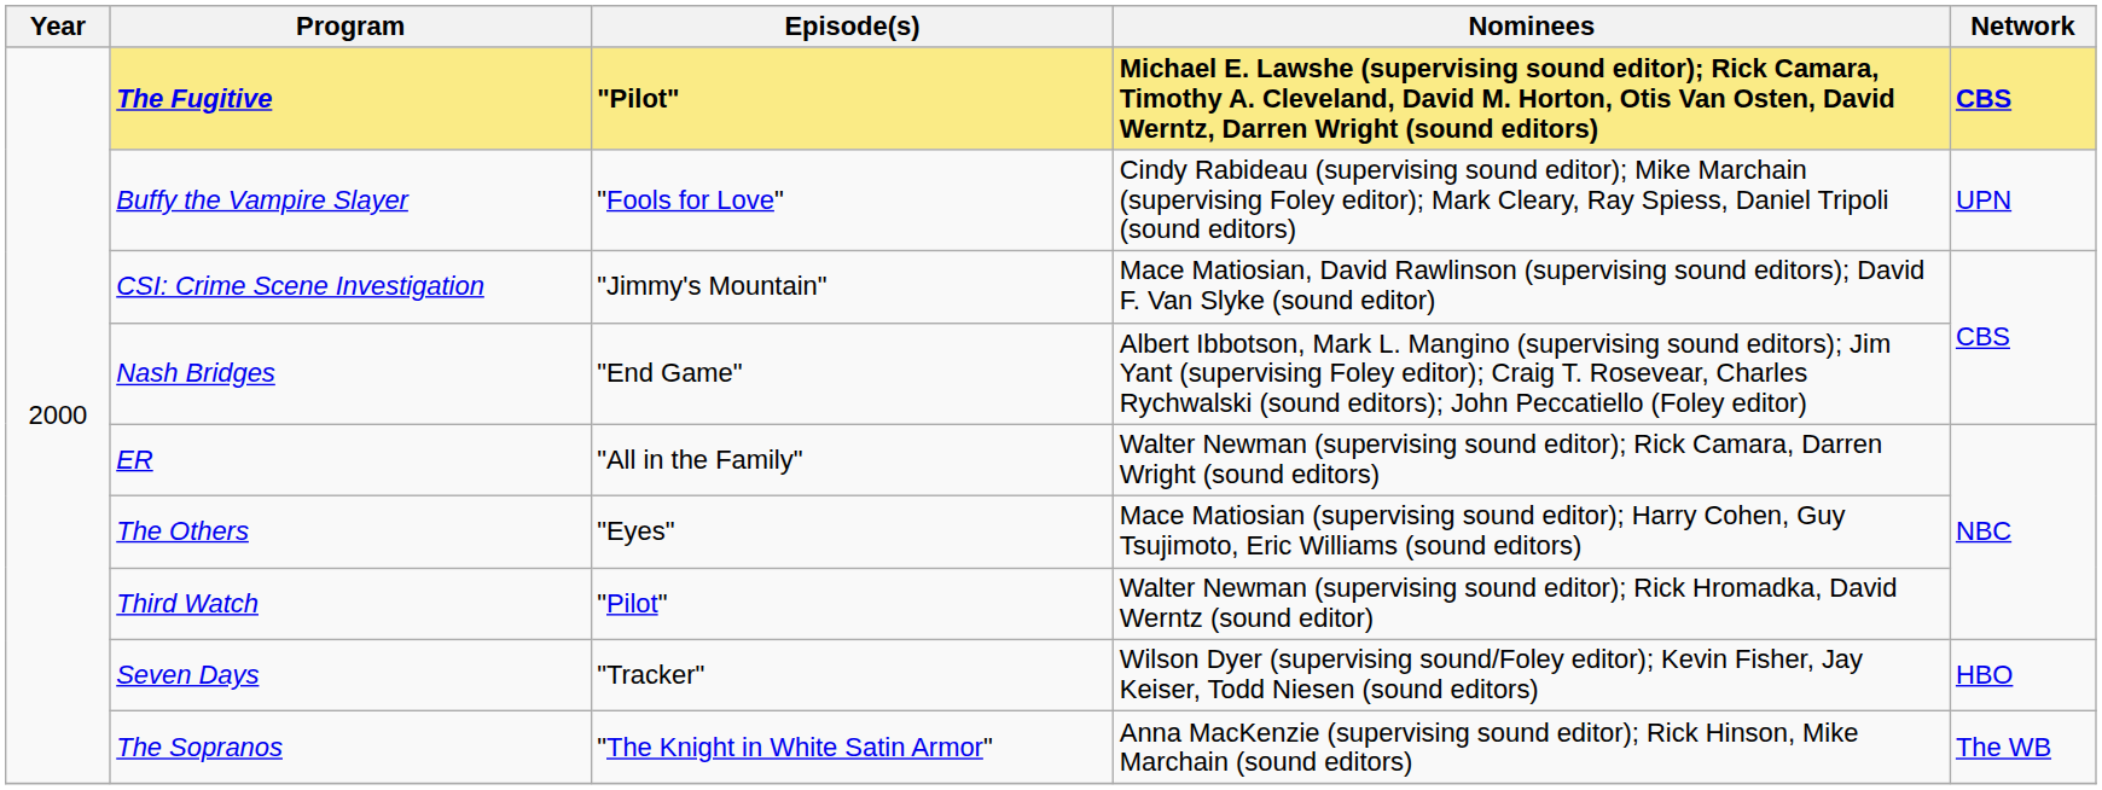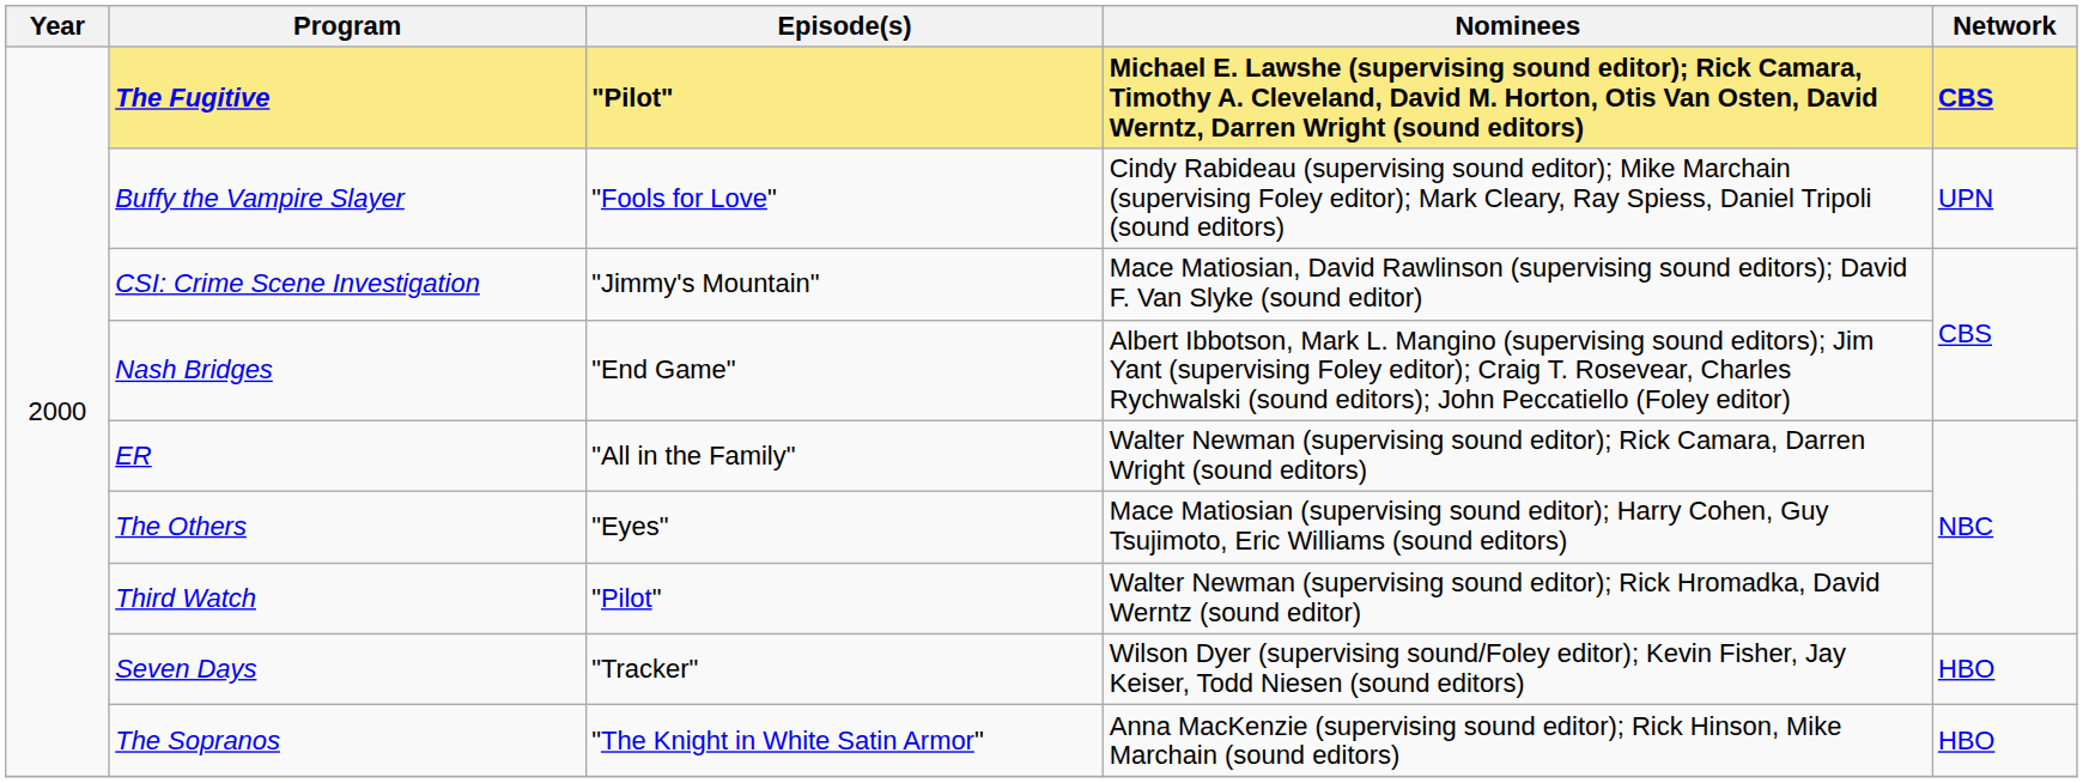The Sopranos | Network: The WB -> HBO
